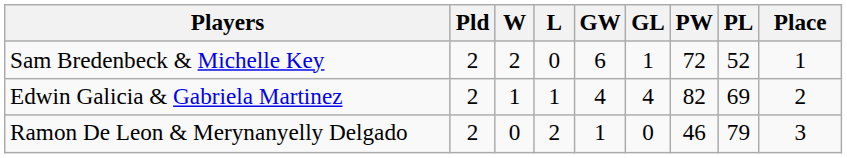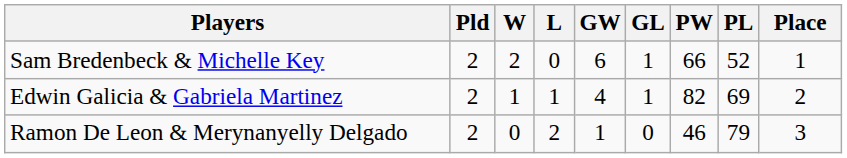Sam Bredenbeck & Michelle Key | PW: 72 -> 66
Edwin Galicia & Gabriela Martinez | GL: 4 -> 1
